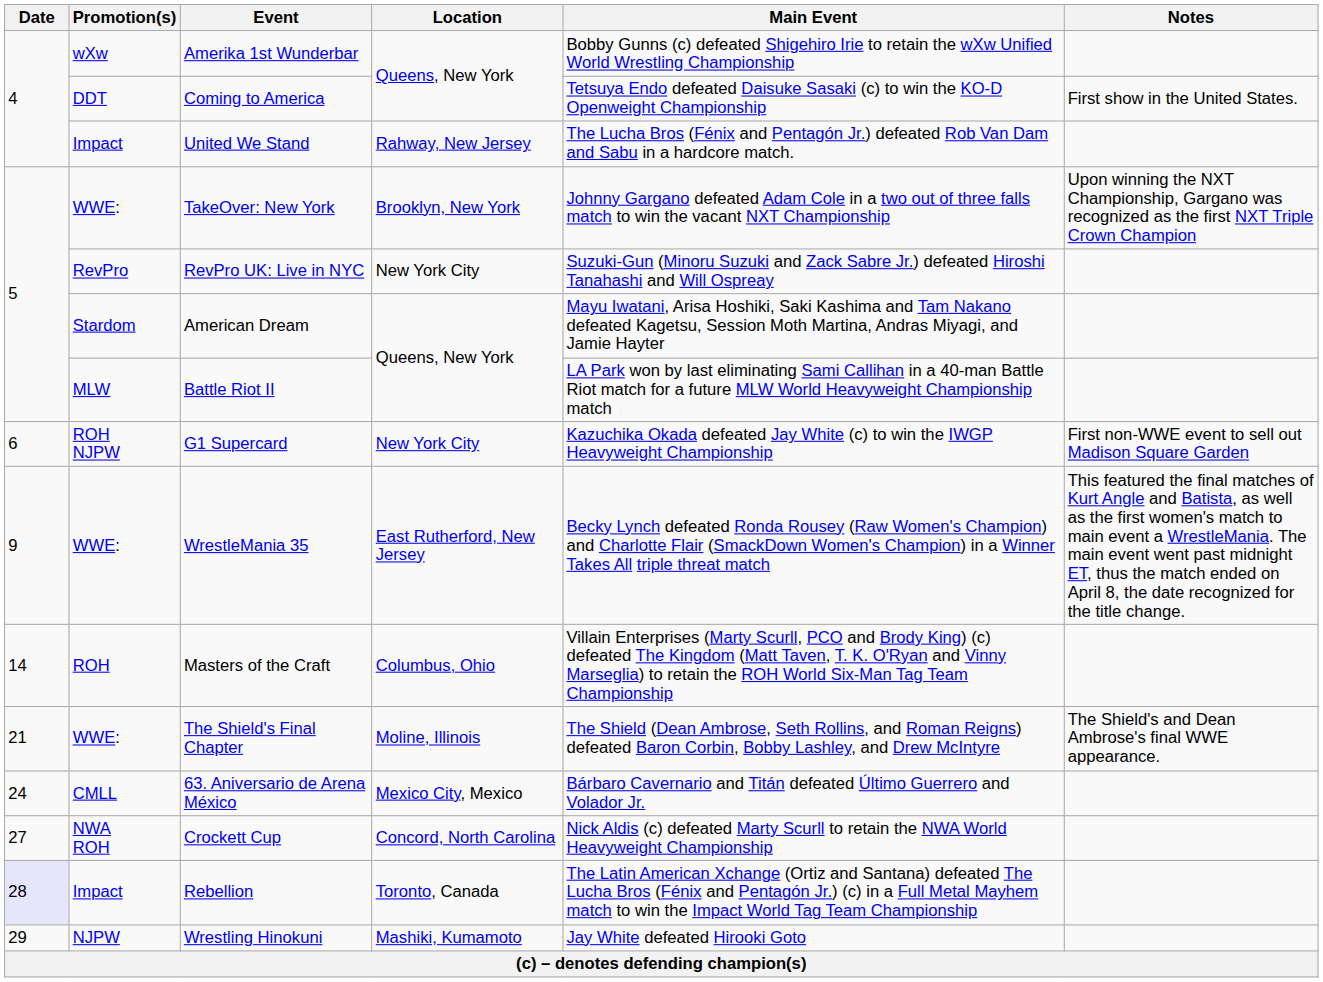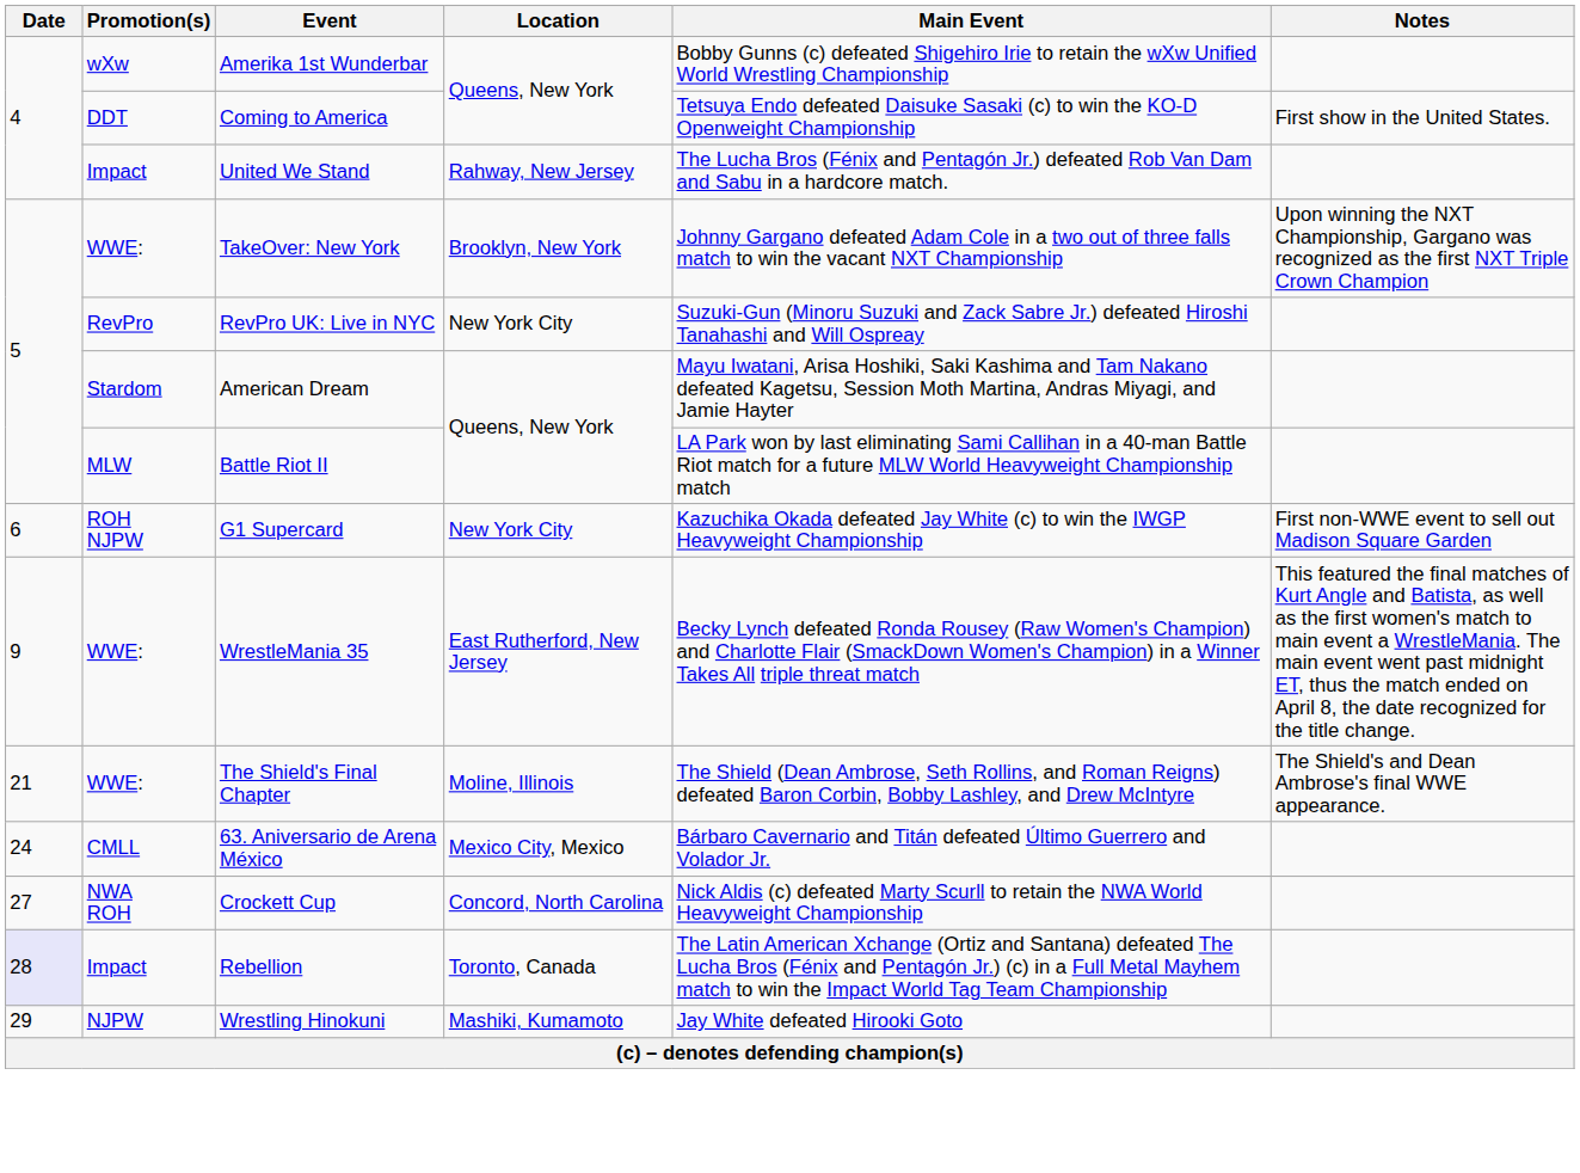- row: 14 | ROH | Masters of the Craft | Columbus, Ohio | Villain Enterprises (Marty Scurll, PCO and Brody King) (c) defeated The Kingdom (Matt Taven, T. K. O'Ryan and Vinny Marseglia) to retain the ROH World Six-Man Tag Team Championship
